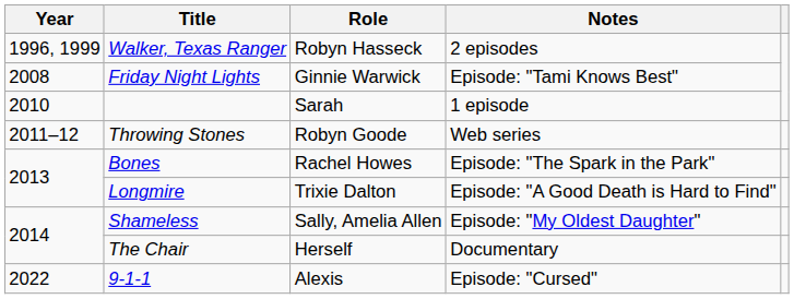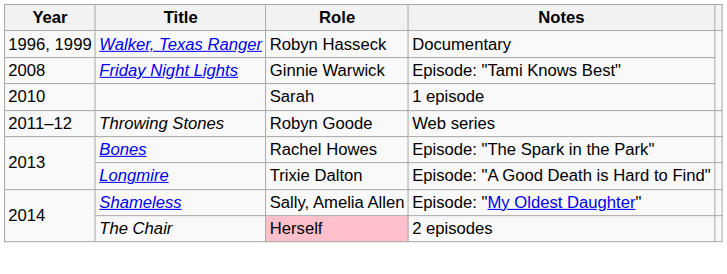Walker, Texas Ranger | Notes: 2 episodes -> Documentary
The Chair | Role: no background -> pink background
The Chair | Notes: Documentary -> 2 episodes
- row: 2022 | 9-1-1 | Alexis | Episode: "Cursed"
